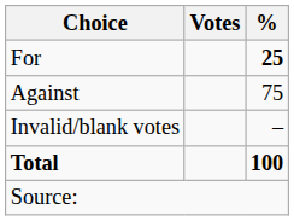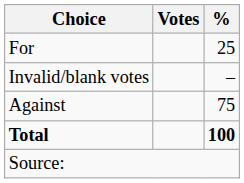For | %: bold -> normal
rows swapped: Against <-> Invalid/blank votes
